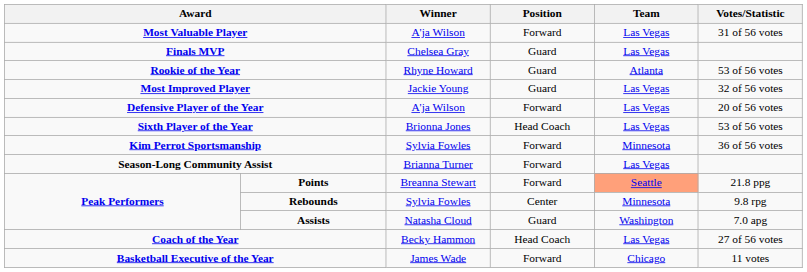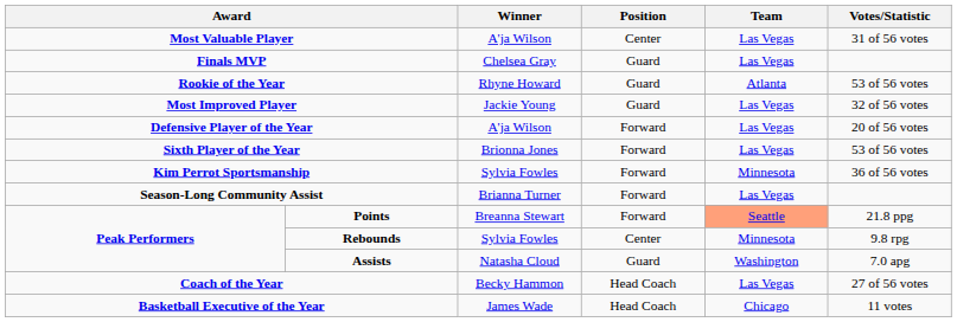Most Valuable Player | Position: Forward -> Center
Sixth Player of the Year | Position: Head Coach -> Forward
Basketball Executive of the Year | Position: Forward -> Head Coach
